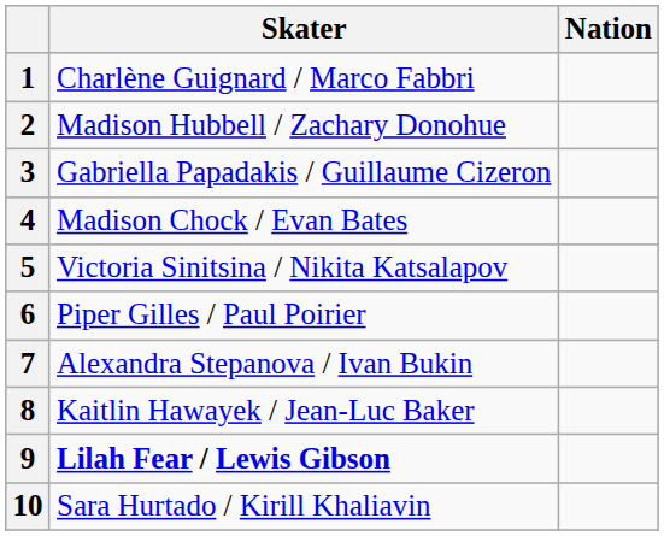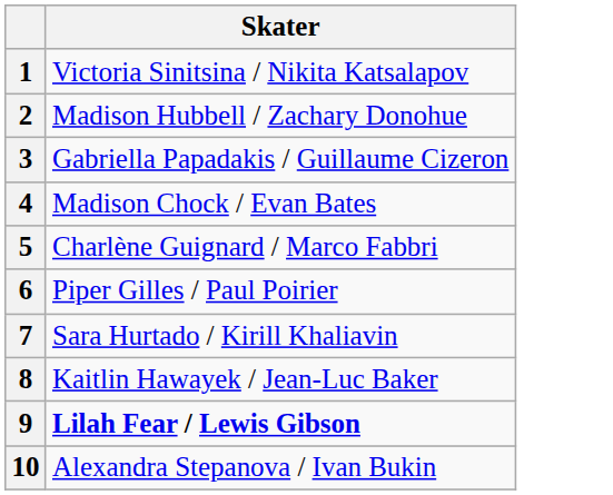- column: Nation
1 | Skater: Charlène Guignard / Marco Fabbri -> Victoria Sinitsina / Nikita Katsalapov
5 | Skater: Victoria Sinitsina / Nikita Katsalapov -> Charlène Guignard / Marco Fabbri
7 | Skater: Alexandra Stepanova / Ivan Bukin -> Sara Hurtado / Kirill Khaliavin
10 | Skater: Sara Hurtado / Kirill Khaliavin -> Alexandra Stepanova / Ivan Bukin
